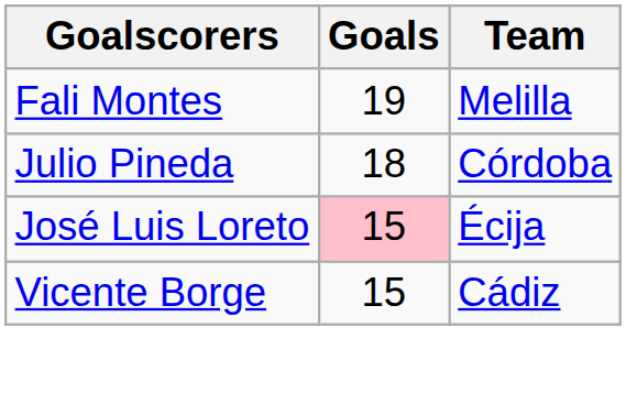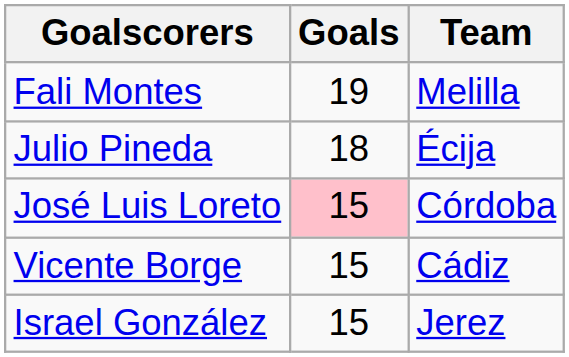Julio Pineda | Team: Córdoba -> Écija
José Luis Loreto | Team: Écija -> Córdoba
+ row: Israel González | 15 | Jerez
